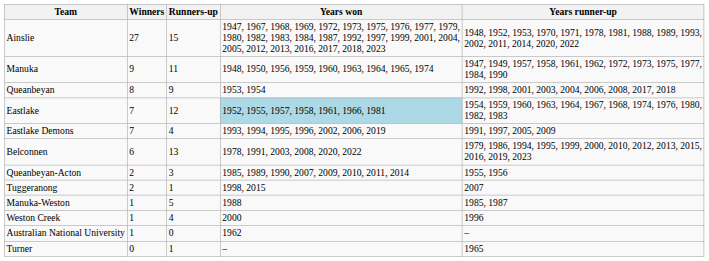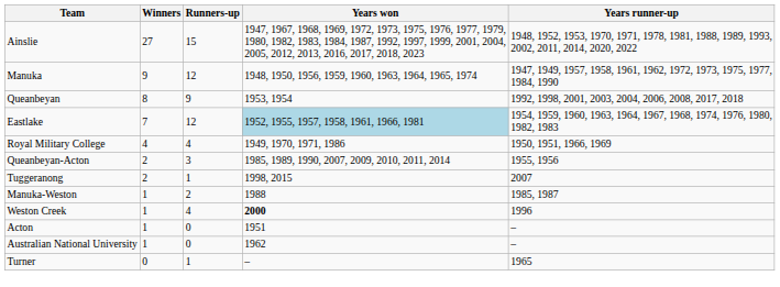Manuka | Runners-up: 11 -> 12
- row: Eastlake Demons | 7 | 4 | 1993, 1994, 1995, 1996, 2002, 2006, 2019 | 1991, 1997, 2005, 2009
- row: Belconnen | 6 | 13 | 1978, 1991, 2003, 2008, 2020, 2022 | 1979, 1986, 1994, 1995, 1999, 2000, 2010, 2012, 2013, 2015, 2016, 2019, 2023
+ row: Royal Military College | 4 | 4 | 1949, 1970, 1971, 1986 | 1950, 1951, 1966, 1969
Manuka-Weston | Runners-up: 5 -> 2
Weston Creek | Years won: normal -> bold
+ row: Acton | 1 | 0 | 1951 | –
